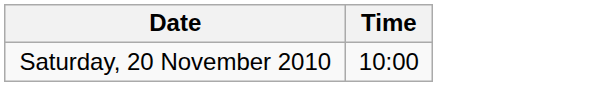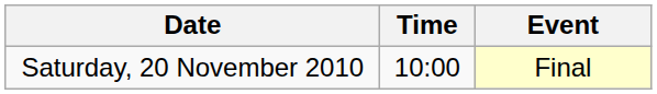+ column: Event | Final
